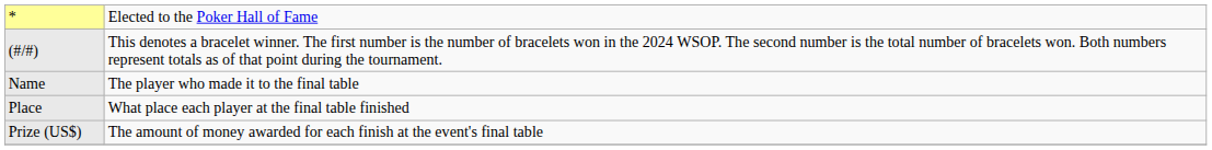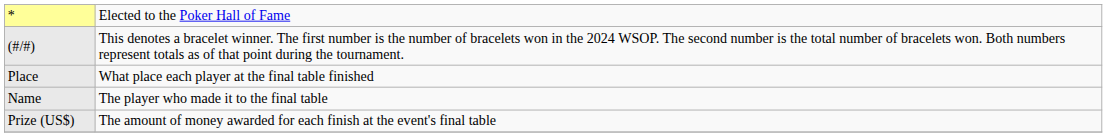rows swapped: Place <-> Name
